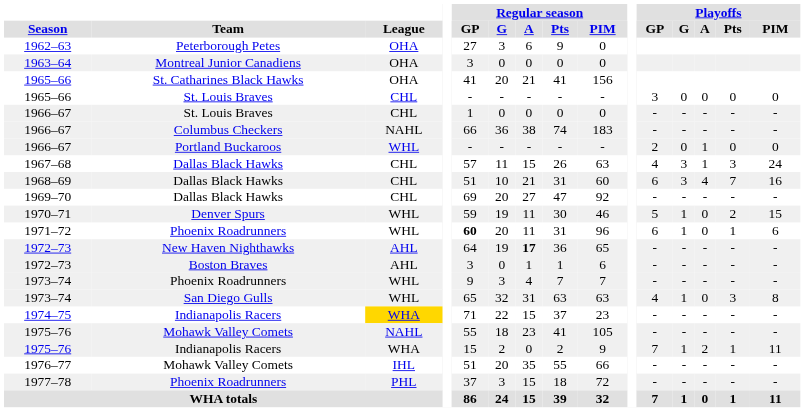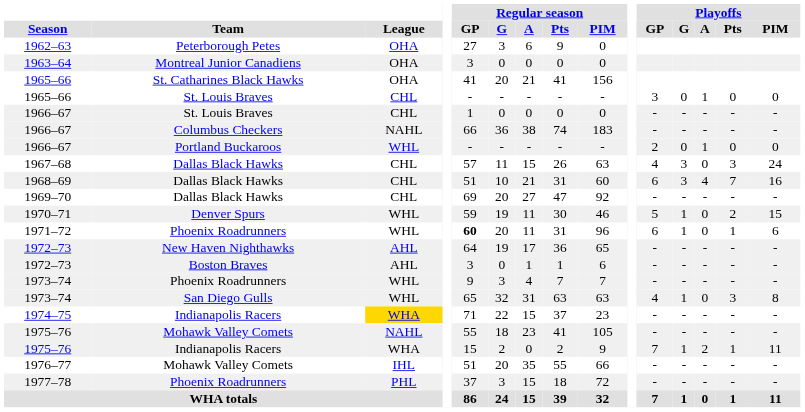1965–66 / St. Louis Braves | Playoffs / A: 0 -> 1
1967–68 | Playoffs / A: 1 -> 0
1972–73 / New Haven Nighthawks | Regular season / A: bold -> normal
